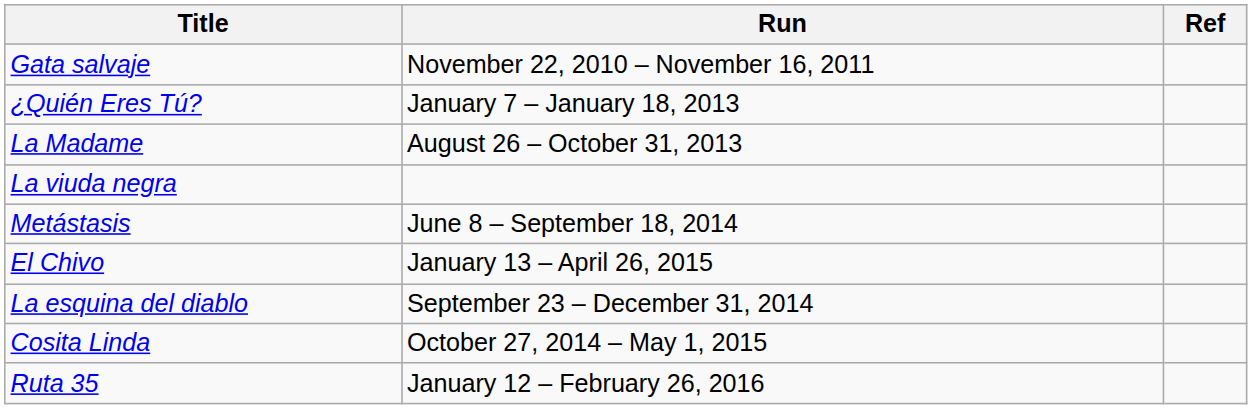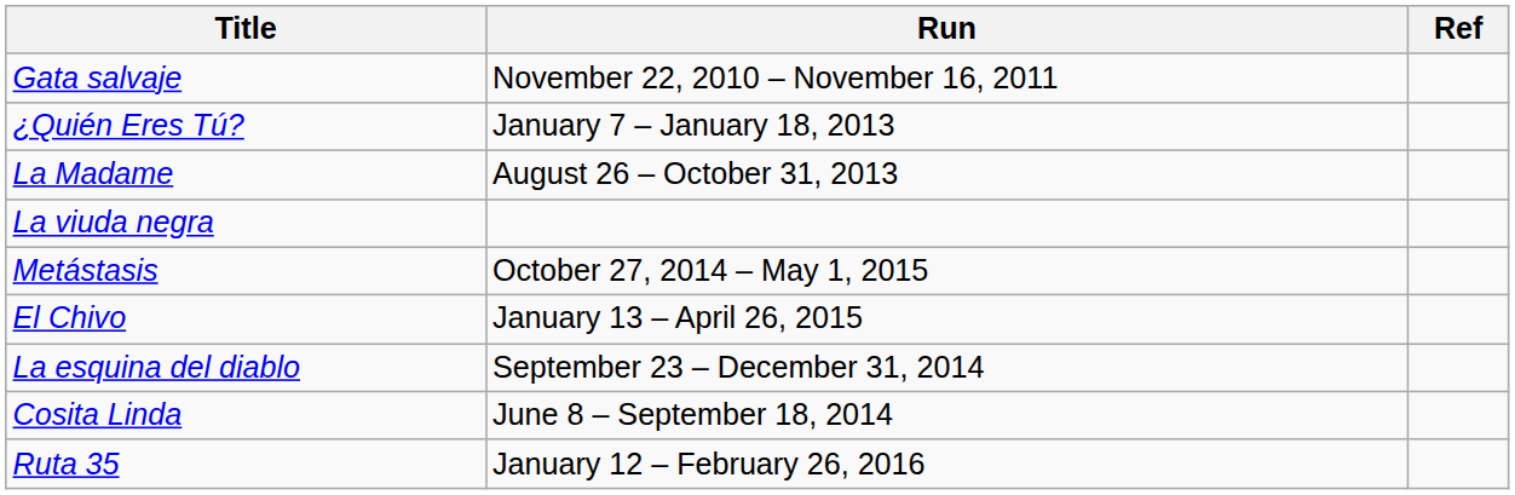Metástasis | Run: June 8 – September 18, 2014 -> October 27, 2014 – May 1, 2015
Cosita Linda | Run: October 27, 2014 – May 1, 2015 -> June 8 – September 18, 2014
